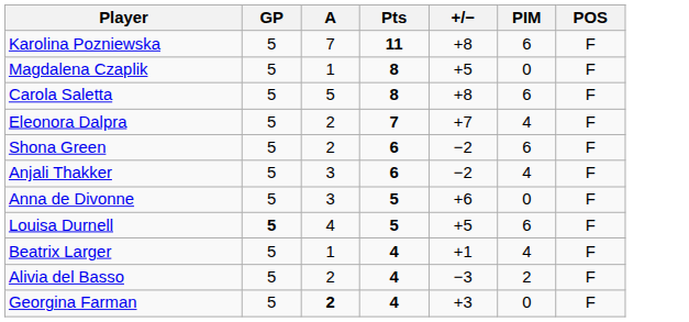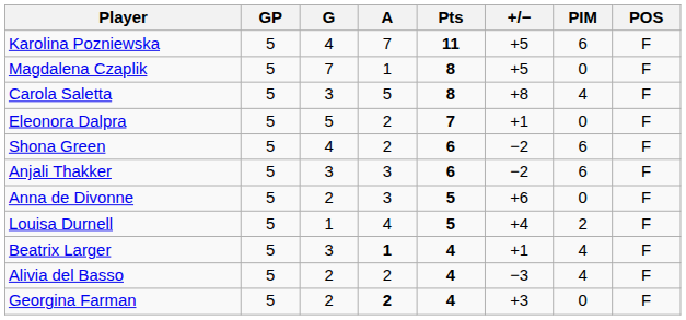+ column: G | 4 | 7 | 3 | 5 | 4 | 3 | 2 | 1 | 3 | 2 | 2
Karolina Pozniewska | +/−: +8 -> +5
Carola Saletta | PIM: 6 -> 4
Eleonora Dalpra | +/−: +7 -> +1
Eleonora Dalpra | PIM: 4 -> 0
Anjali Thakker | PIM: 4 -> 6
Louisa Durnell | GP: bold -> normal
Louisa Durnell | +/−: +5 -> +4
Louisa Durnell | PIM: 6 -> 2
Beatrix Larger | A: normal -> bold
Alivia del Basso | PIM: 2 -> 4
